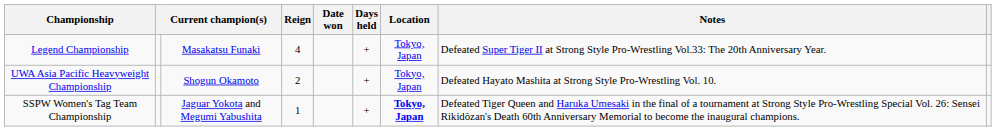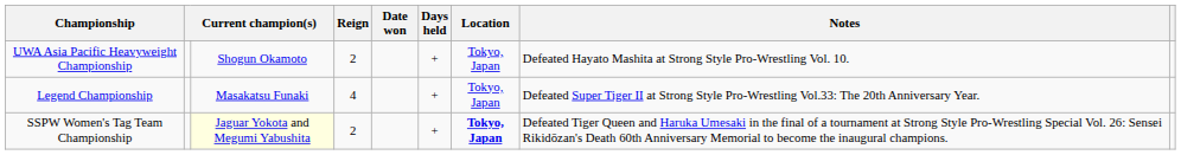rows swapped: Legend Championship <-> UWA Asia Pacific Heavyweight Championship
SSPW Women's Tag Team Championship | column 3: no background -> lightyellow background
SSPW Women's Tag Team Championship | Reign: 1 -> 2
